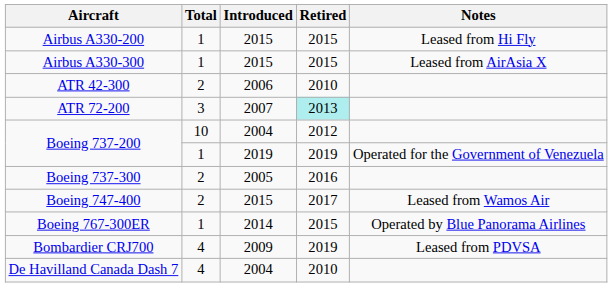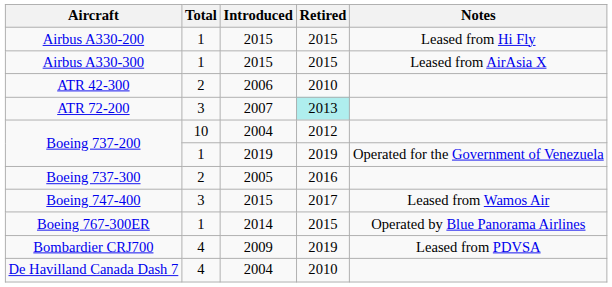Boeing 747-400 | Total: 2 -> 3
